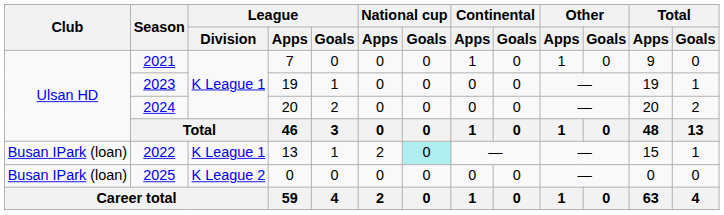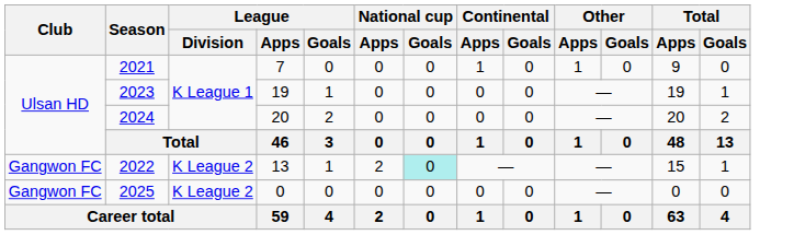2022 | Club: Busan IPark (loan) -> Gangwon FC
2022 | League / Division: K League 1 -> K League 2
2025 | Club: Busan IPark (loan) -> Gangwon FC
